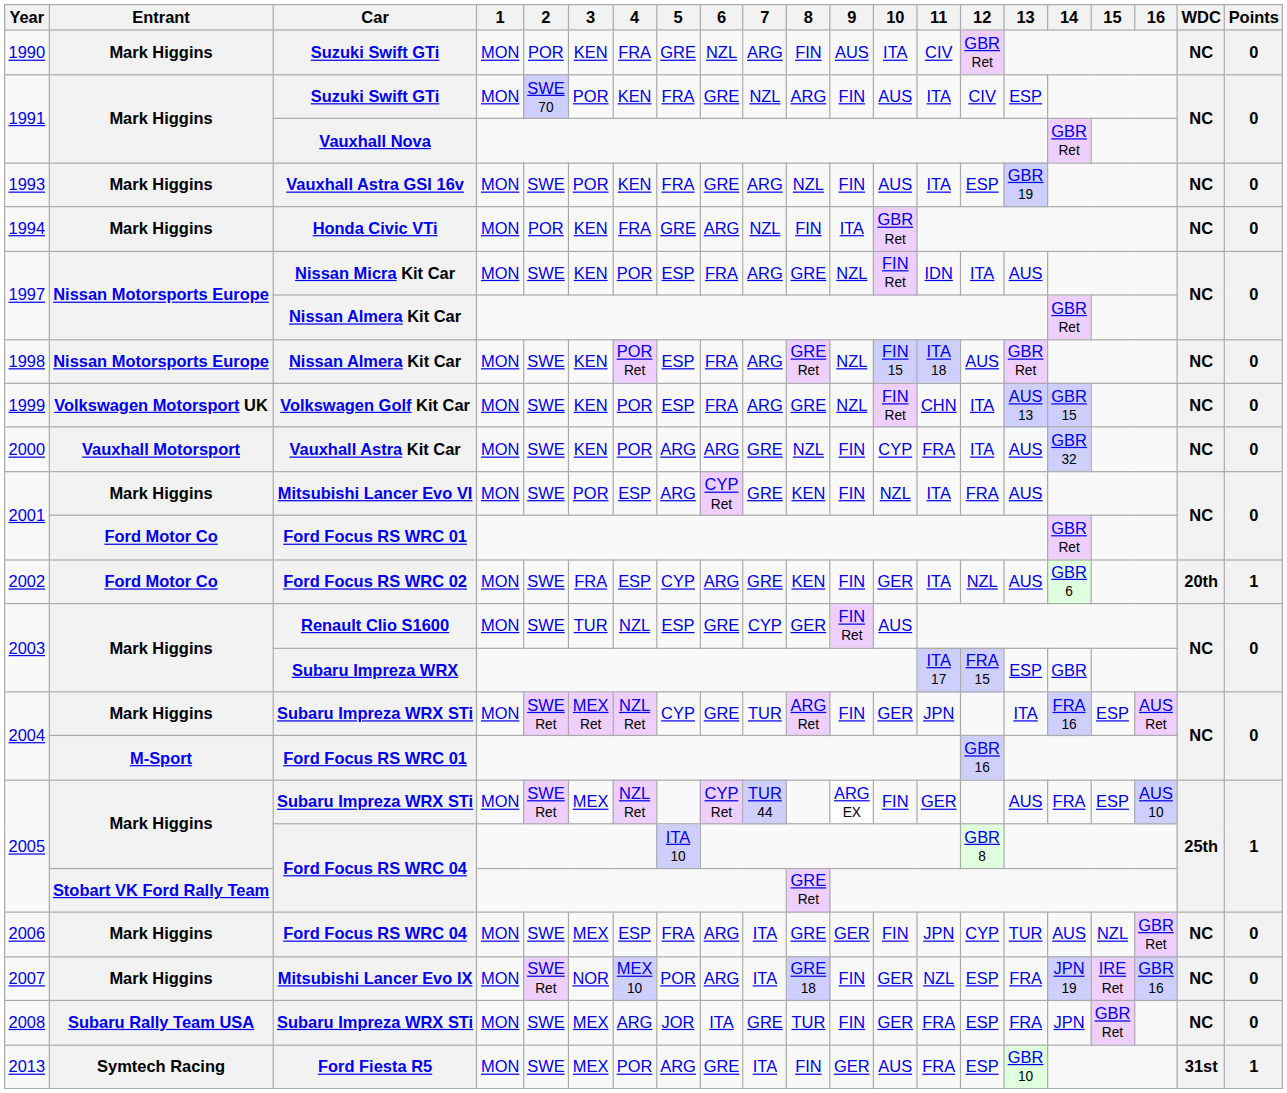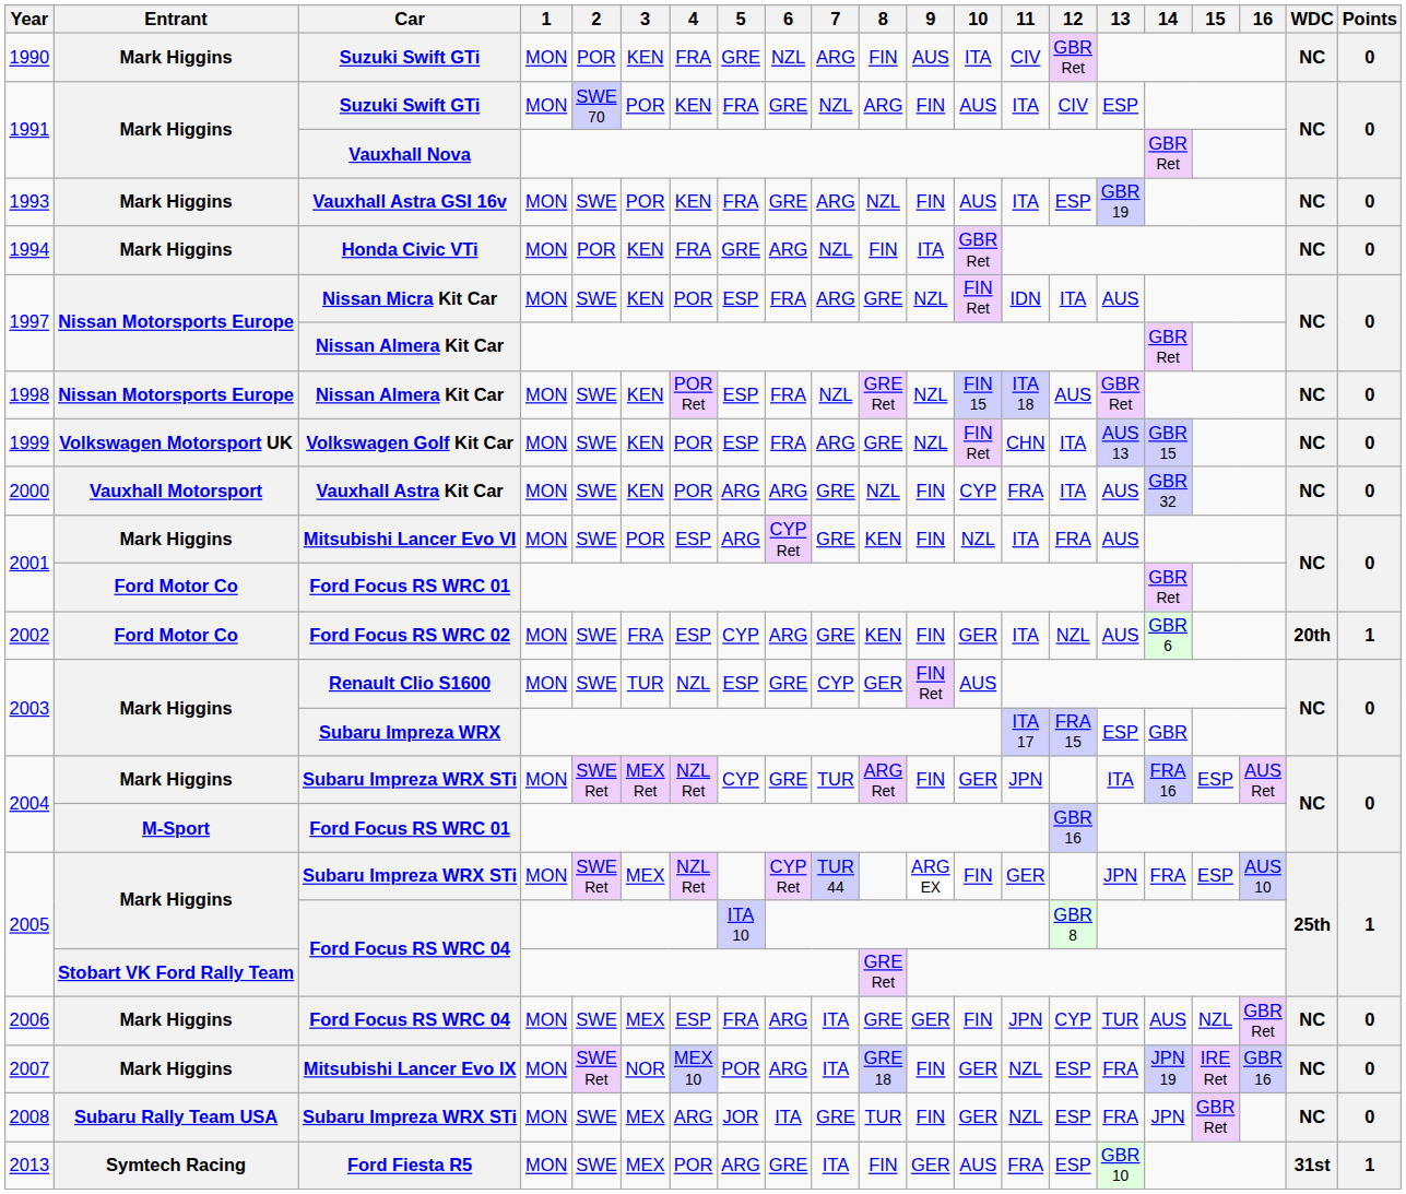1998 | 7: ARG -> NZL
2005 / Subaru Impreza WRX STi | 13: AUS -> JPN
2008 | 11: FRA -> NZL
